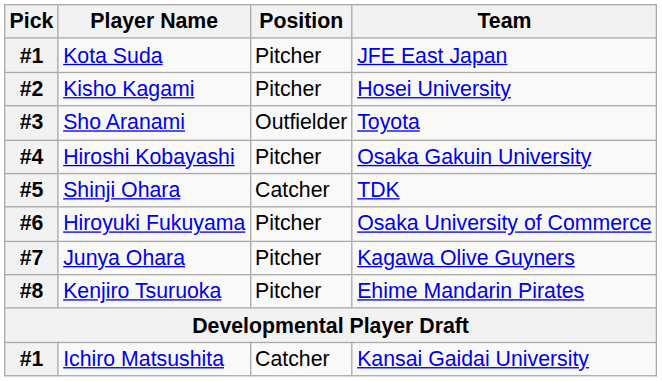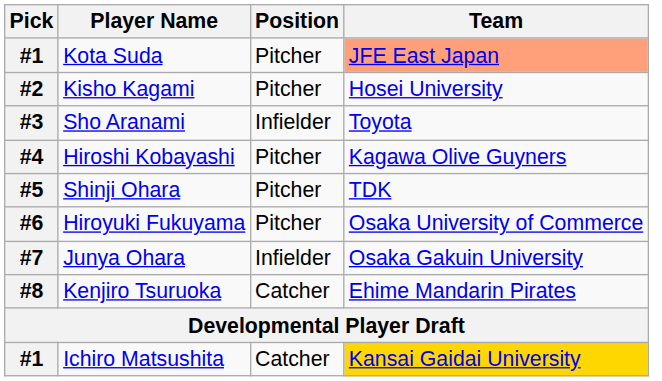Kota Suda | Team: no background -> lightsalmon background
Sho Aranami | Position: Outfielder -> Infielder
Hiroshi Kobayashi | Team: Osaka Gakuin University -> Kagawa Olive Guyners
Shinji Ohara | Position: Catcher -> Pitcher
Junya Ohara | Position: Pitcher -> Infielder
Junya Ohara | Team: Kagawa Olive Guyners -> Osaka Gakuin University
Kenjiro Tsuruoka | Position: Pitcher -> Catcher
Ichiro Matsushita | Team: no background -> gold background
